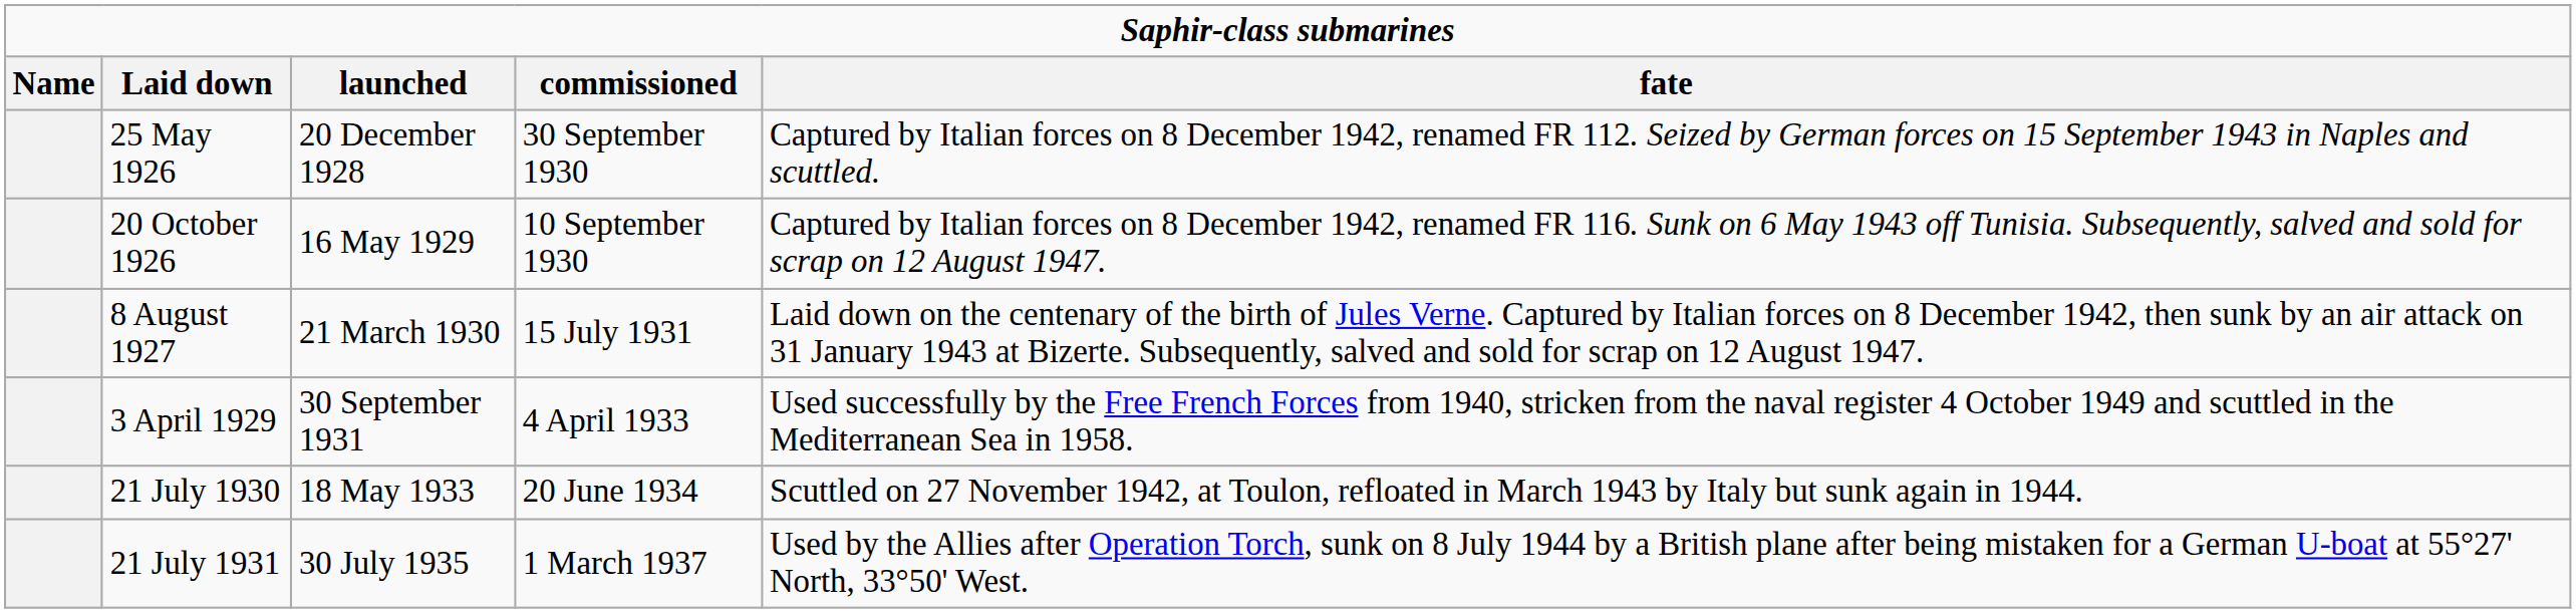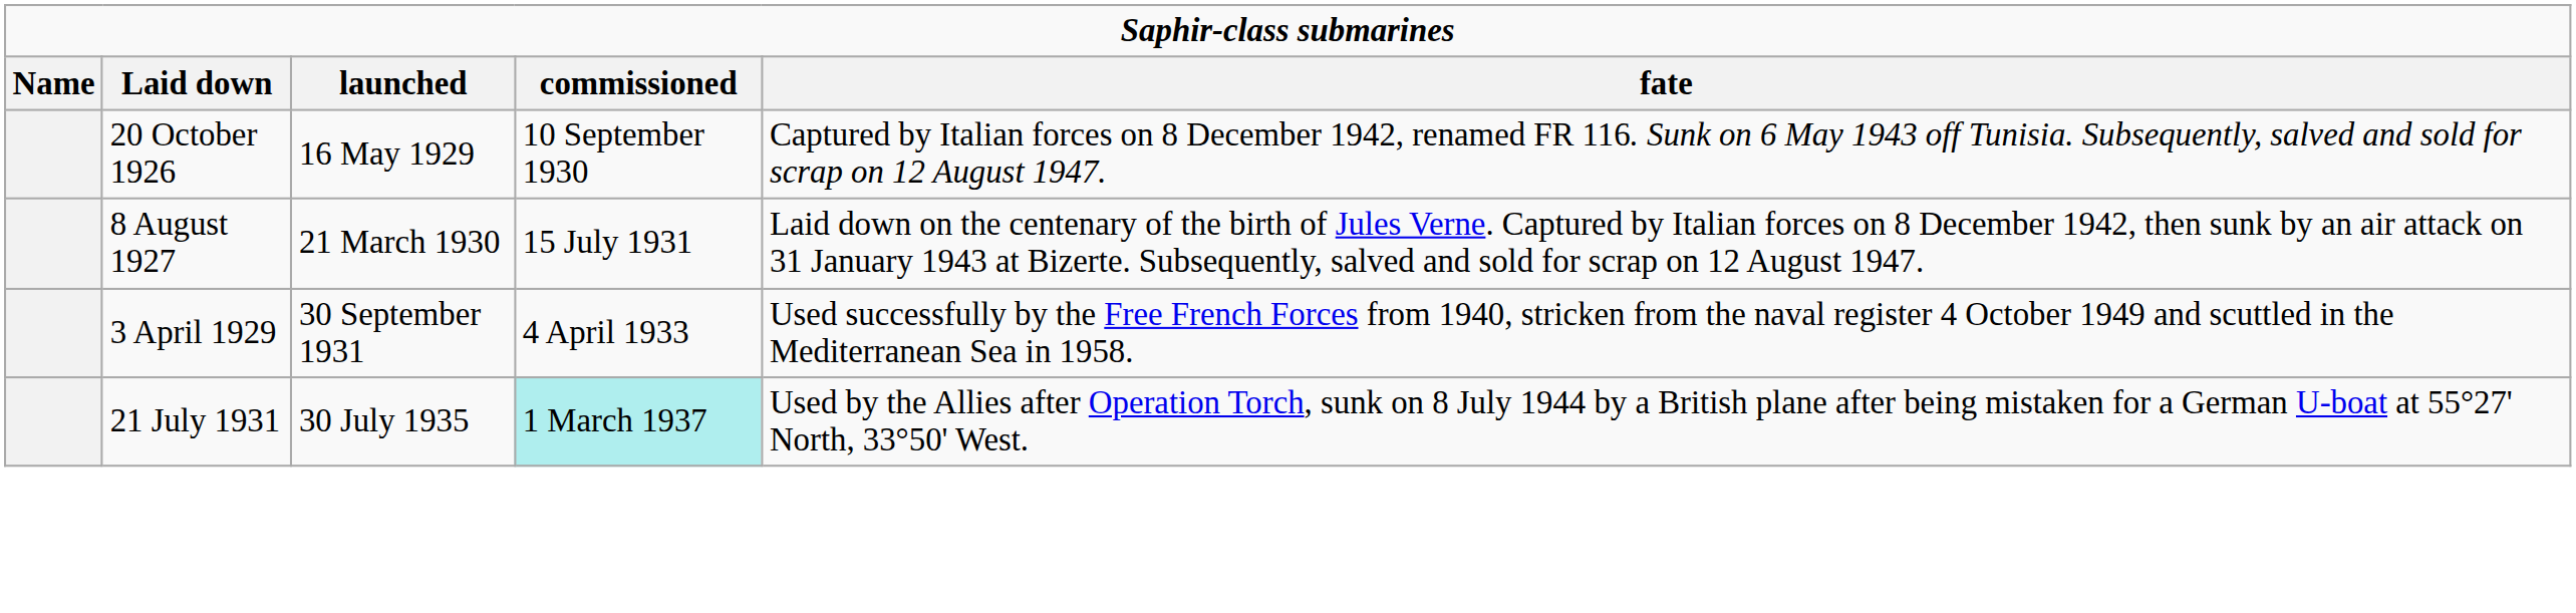- row: 25 May 1926 | 20 December 1928 | 30 September 1930 | Captured by Italian forces on 8 December 1942, renamed FR 112. Seized by German forces on 15 September 1943 in Naples and scuttled.
- row: 21 July 1930 | 18 May 1933 | 20 June 1934 | Scuttled on 27 November 1942, at Toulon, refloated in March 1943 by Italy but sunk again in 1944.
21 July 1931 | column 4: no background -> paleturquoise background
